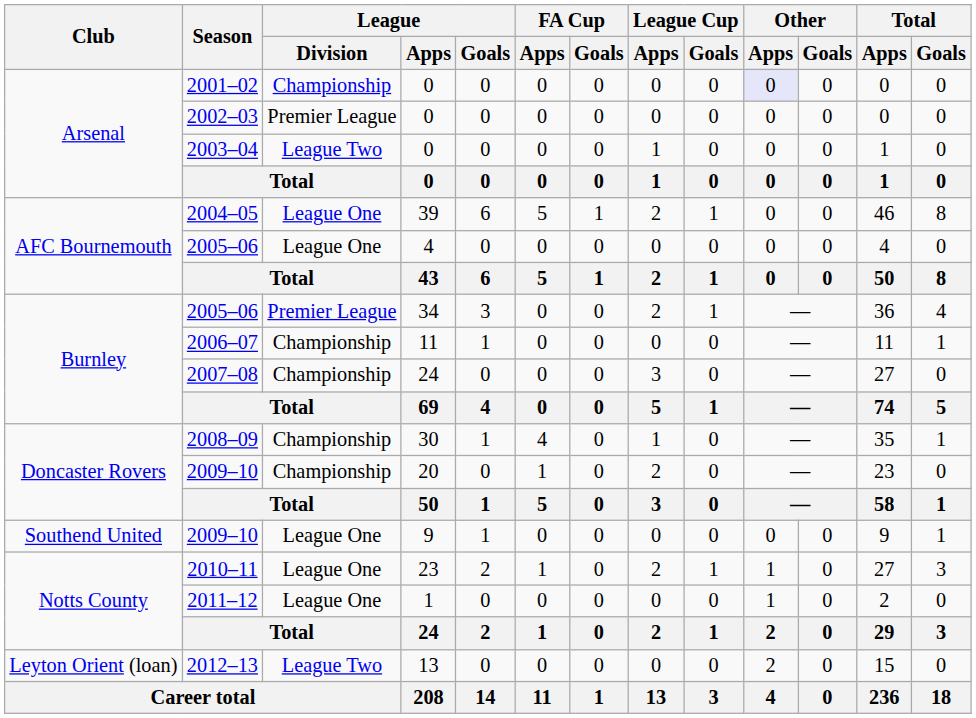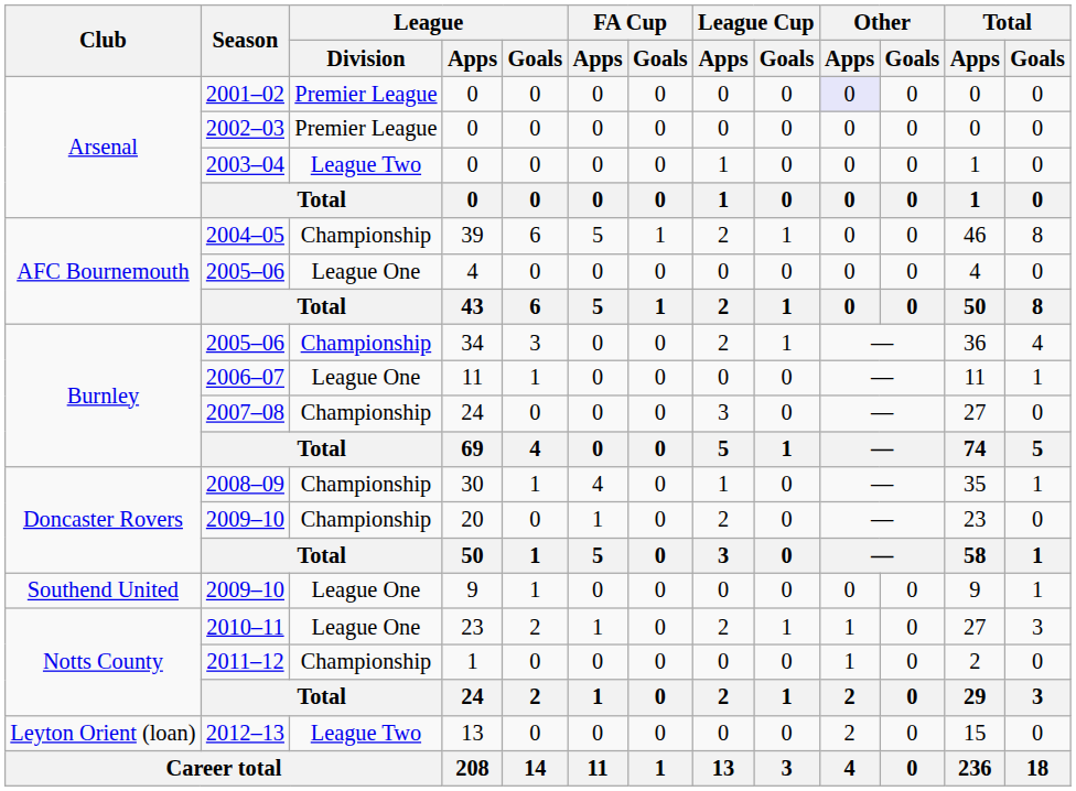2001–02 | League / Division: Championship -> Premier League
2004–05 | League / Division: League One -> Championship
2005–06 / 34 | League / Division: Premier League -> Championship
2006–07 | League / Division: Championship -> League One
2011–12 | League / Division: League One -> Championship
